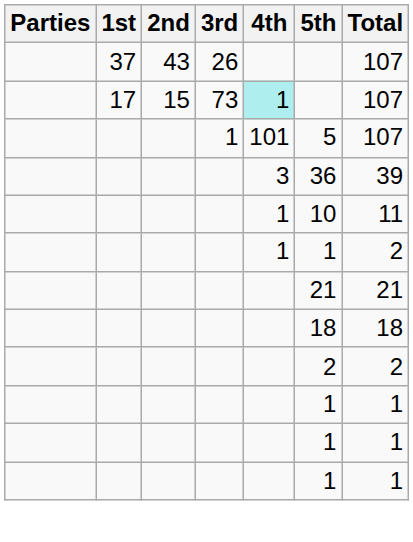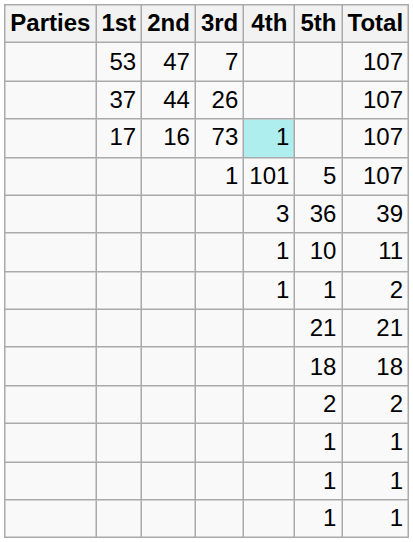+ row: 53 | 47 | 7 | 107
26 | 2nd: 43 -> 44
73 | 2nd: 15 -> 16
